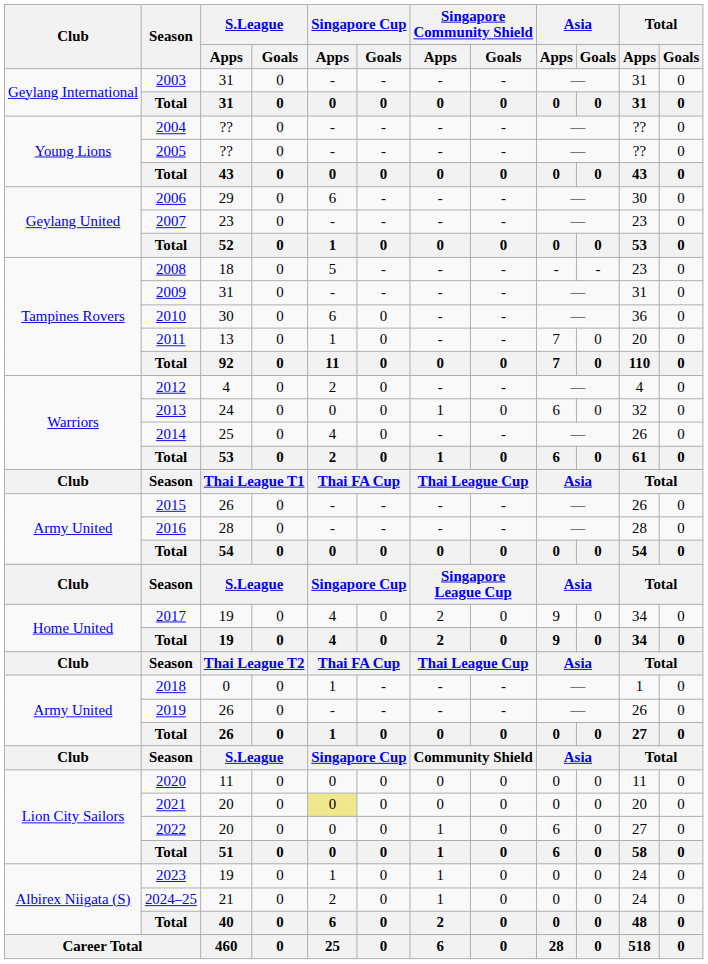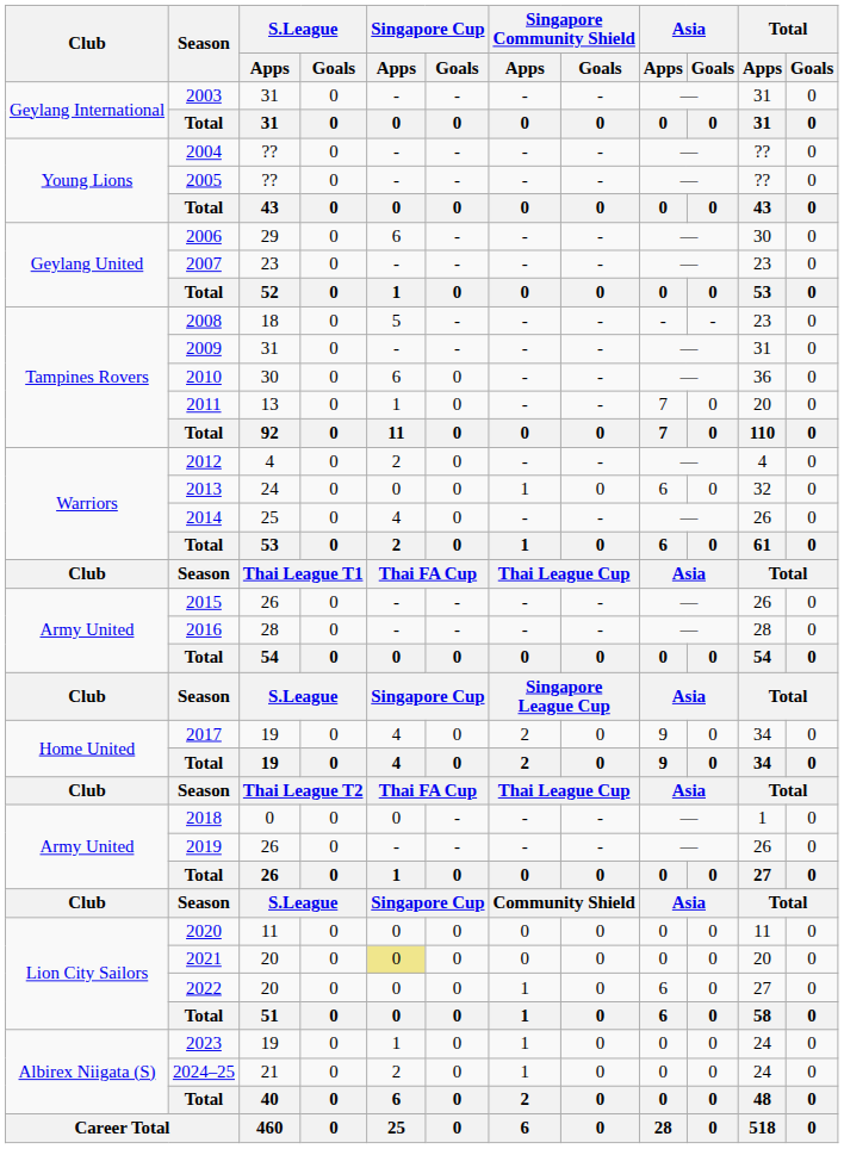2018 | Singapore Cup / Apps: 1 -> 0
